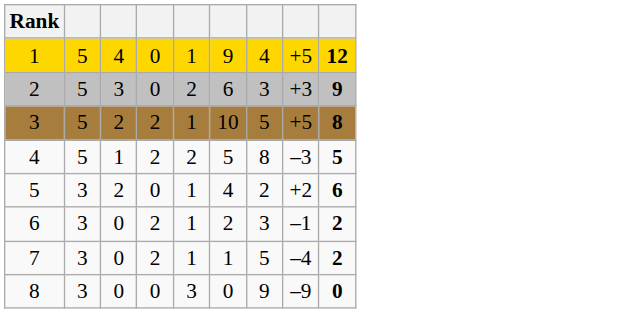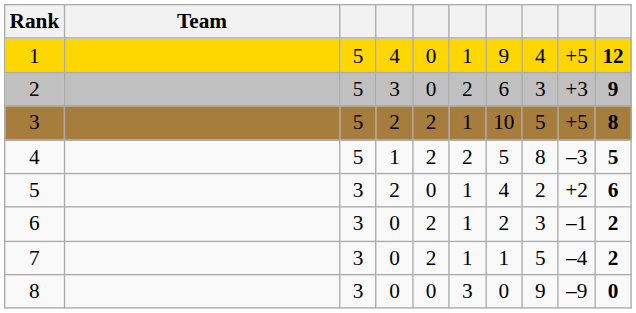+ column: Team
